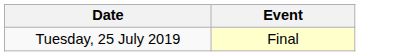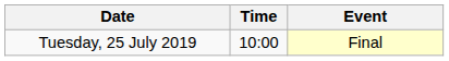+ column: Time | 10:00
